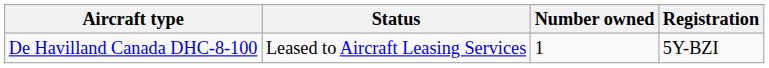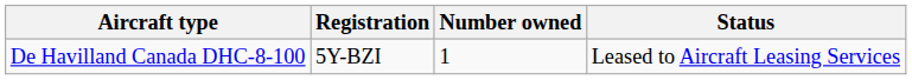columns swapped: Registration <-> Status
